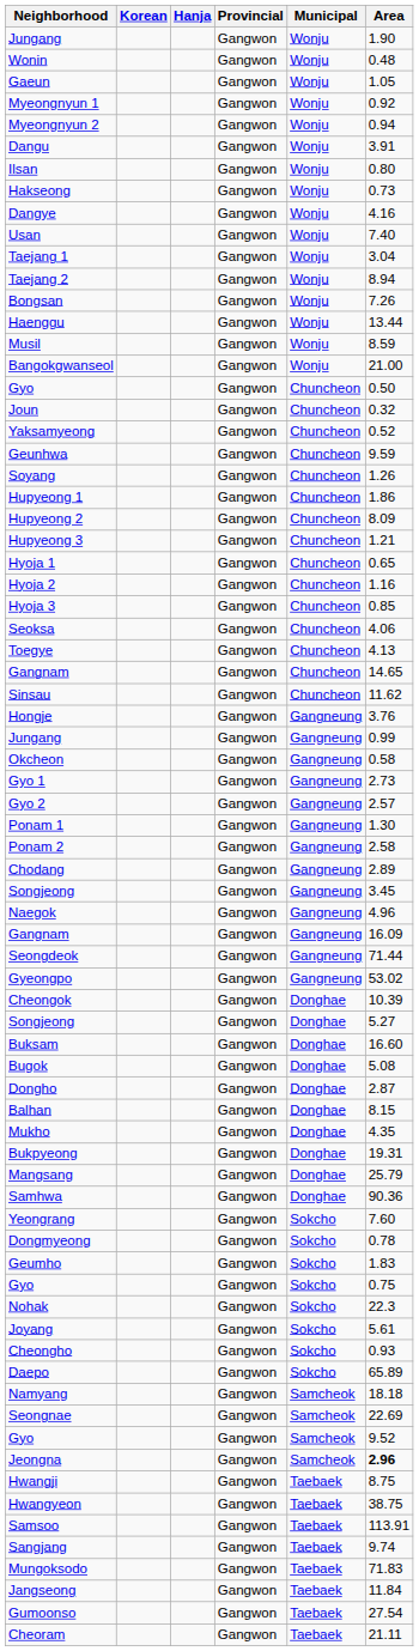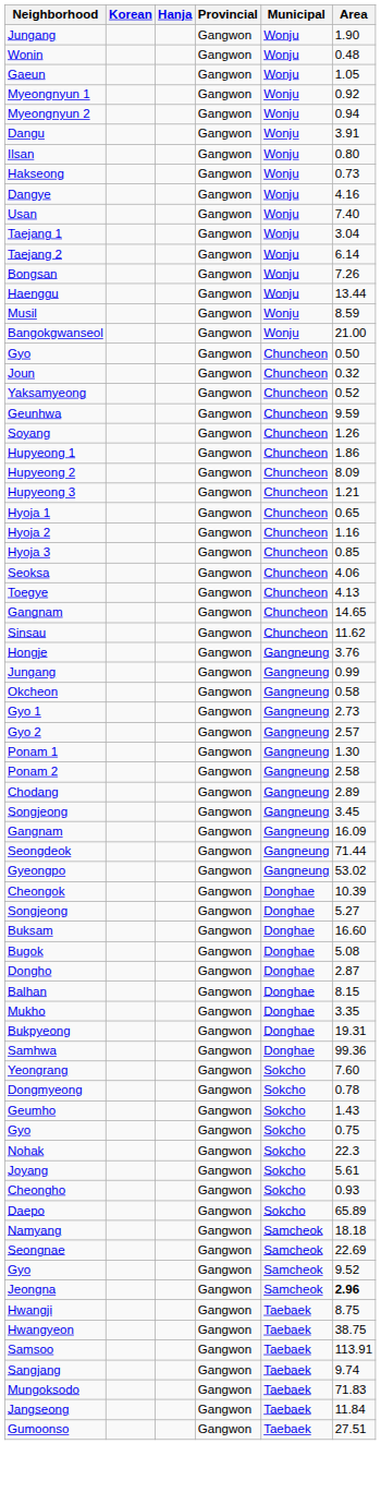Taejang 2 | Area: 8.94 -> 6.14
- row: Naegok | Gangwon | Gangneung | 4.96
Mukho | Area: 4.35 -> 3.35
- row: Mangsang | Gangwon | Donghae | 25.79
Samhwa | Area: 90.36 -> 99.36
Geumho | Area: 1.83 -> 1.43
Gumoonso | Area: 27.54 -> 27.51
- row: Cheoram | Gangwon | Taebaek | 21.11
